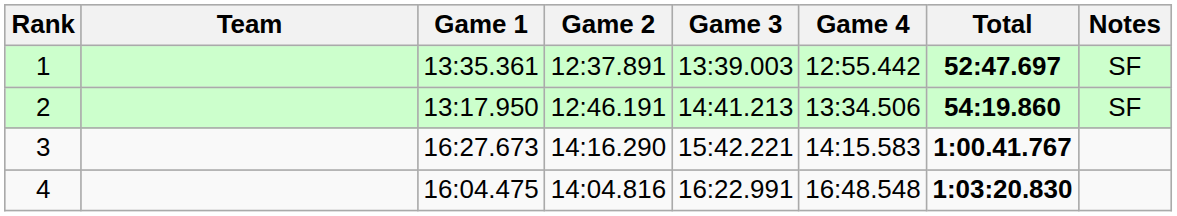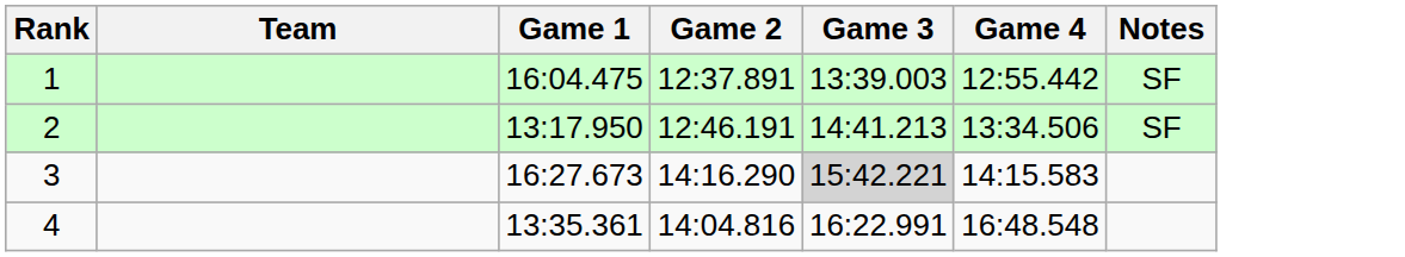- column: Total | 52:47.697 | 54:19.860 | 1:00.41.767 | 1:03:20.830
1 | Game 1: 13:35.361 -> 16:04.475
3 | Game 3: no background -> lightgrey background
4 | Game 1: 16:04.475 -> 13:35.361
